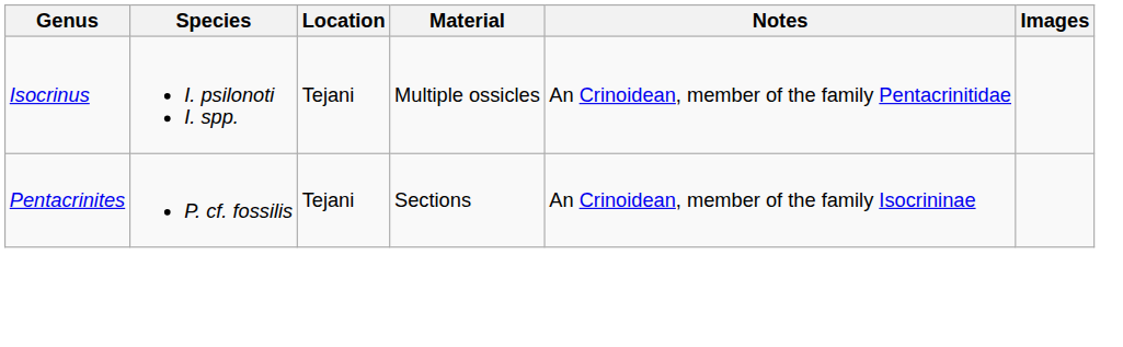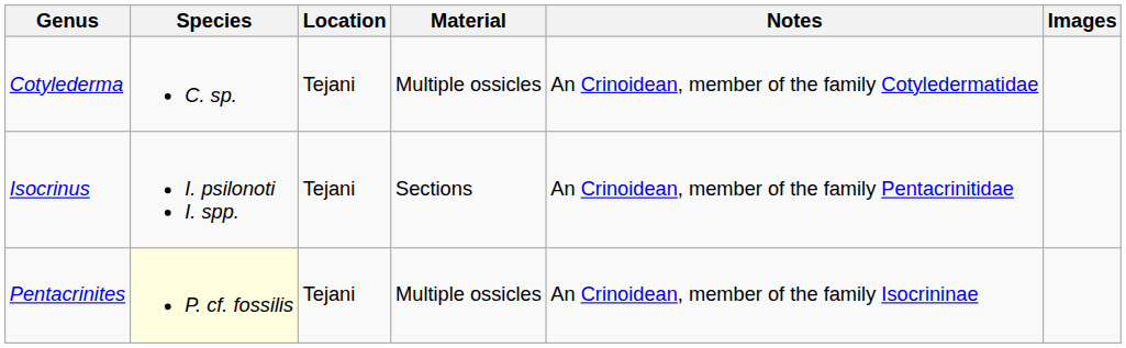+ row: Cotylederma | C. sp. | Tejani | Multiple ossicles | An Crinoidean, member of the family Cotyledermatidae
Isocrinus | Material: Multiple ossicles -> Sections
Pentacrinites | Species: no background -> lightyellow background
Pentacrinites | Material: Sections -> Multiple ossicles
